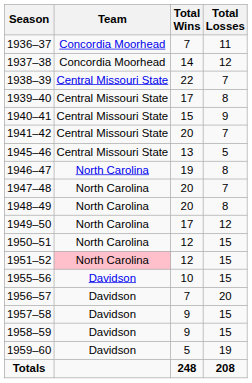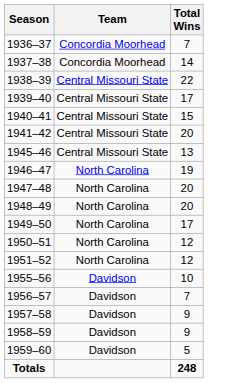- column: Total Losses | 11 | 12 | 7 | 8 | 9 | 7 | 5 | 8 | 7 | 8 | 12 | 15 | 15 | 15 | 20 | 15 | 15 | 19 | 208
1951–52 | Team: pink background -> no background
